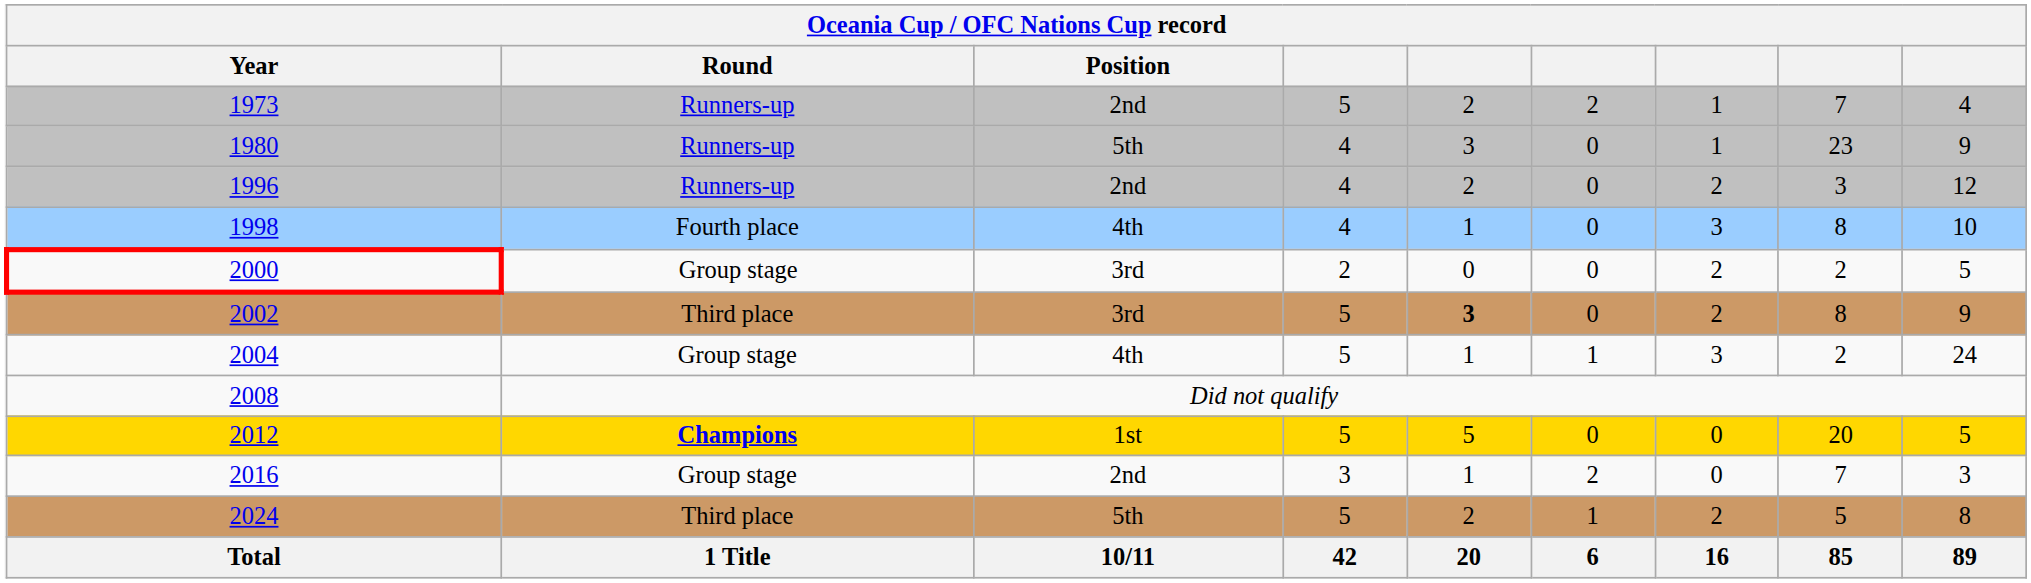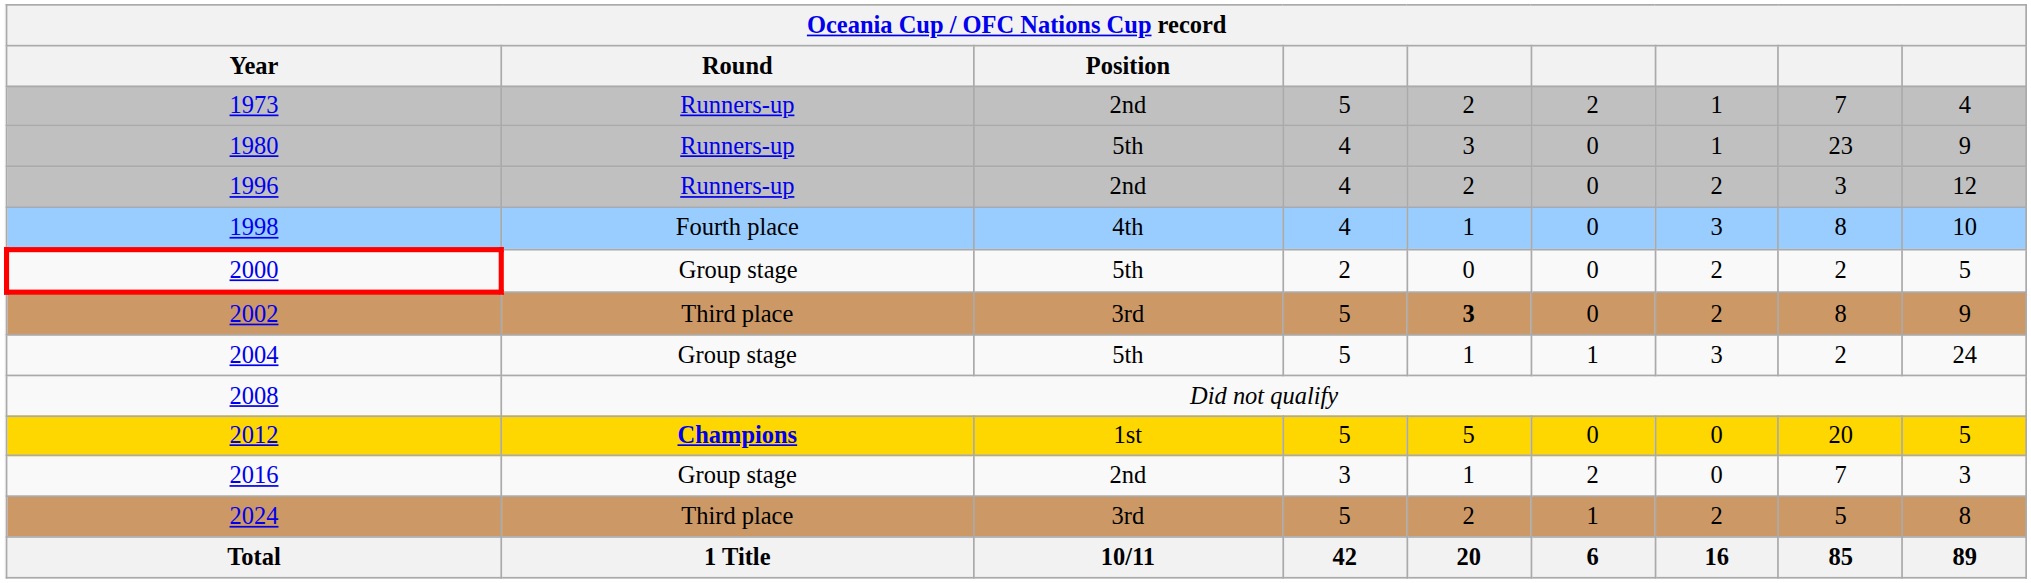2000 | Position: 3rd -> 5th
2004 | Position: 4th -> 5th
2024 | Position: 5th -> 3rd
